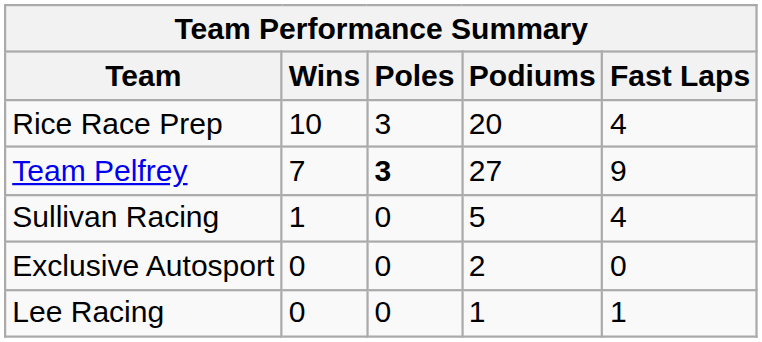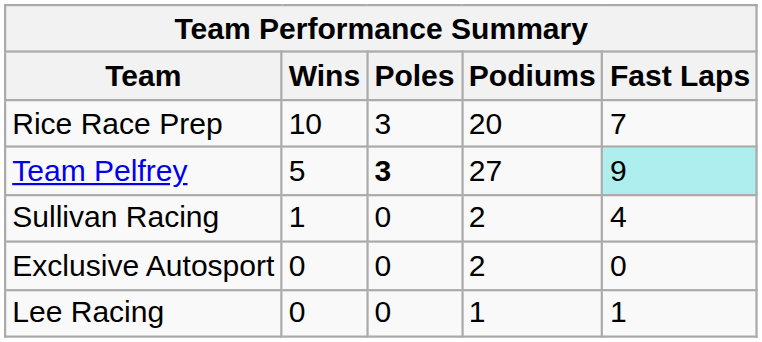Rice Race Prep | Fast Laps: 4 -> 7
Team Pelfrey | Wins: 7 -> 5
Team Pelfrey | Fast Laps: no background -> paleturquoise background
Sullivan Racing | Podiums: 5 -> 2
